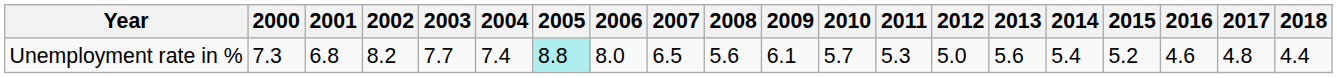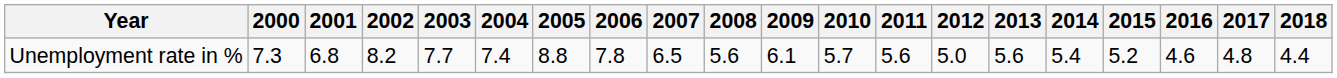Unemployment rate in % | 2005: paleturquoise background -> no background
Unemployment rate in % | 2006: 8.0 -> 7.8
Unemployment rate in % | 2011: 5.3 -> 5.6
